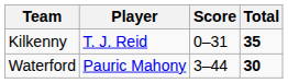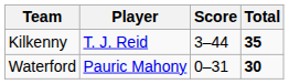Kilkenny | Score: 0–31 -> 3–44
Waterford | Score: 3–44 -> 0–31
